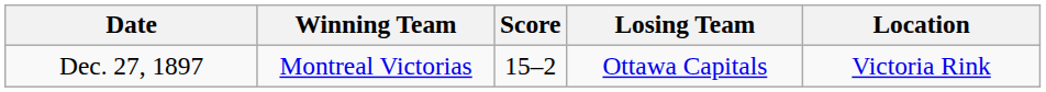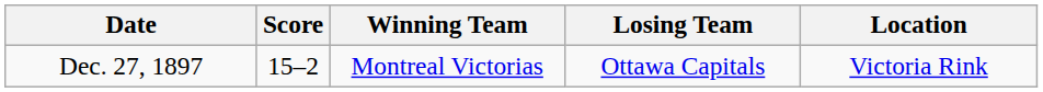columns swapped: Winning Team <-> Score
